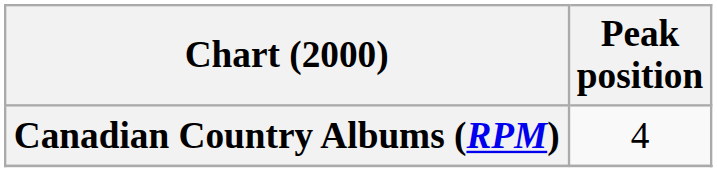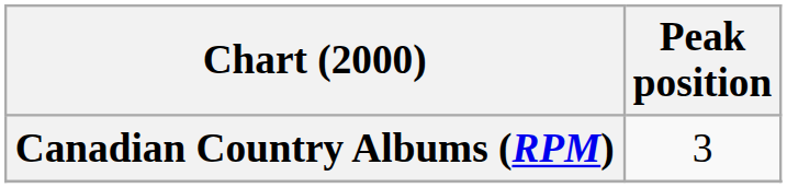Canadian Country Albums (RPM) | Peak position: 4 -> 3
